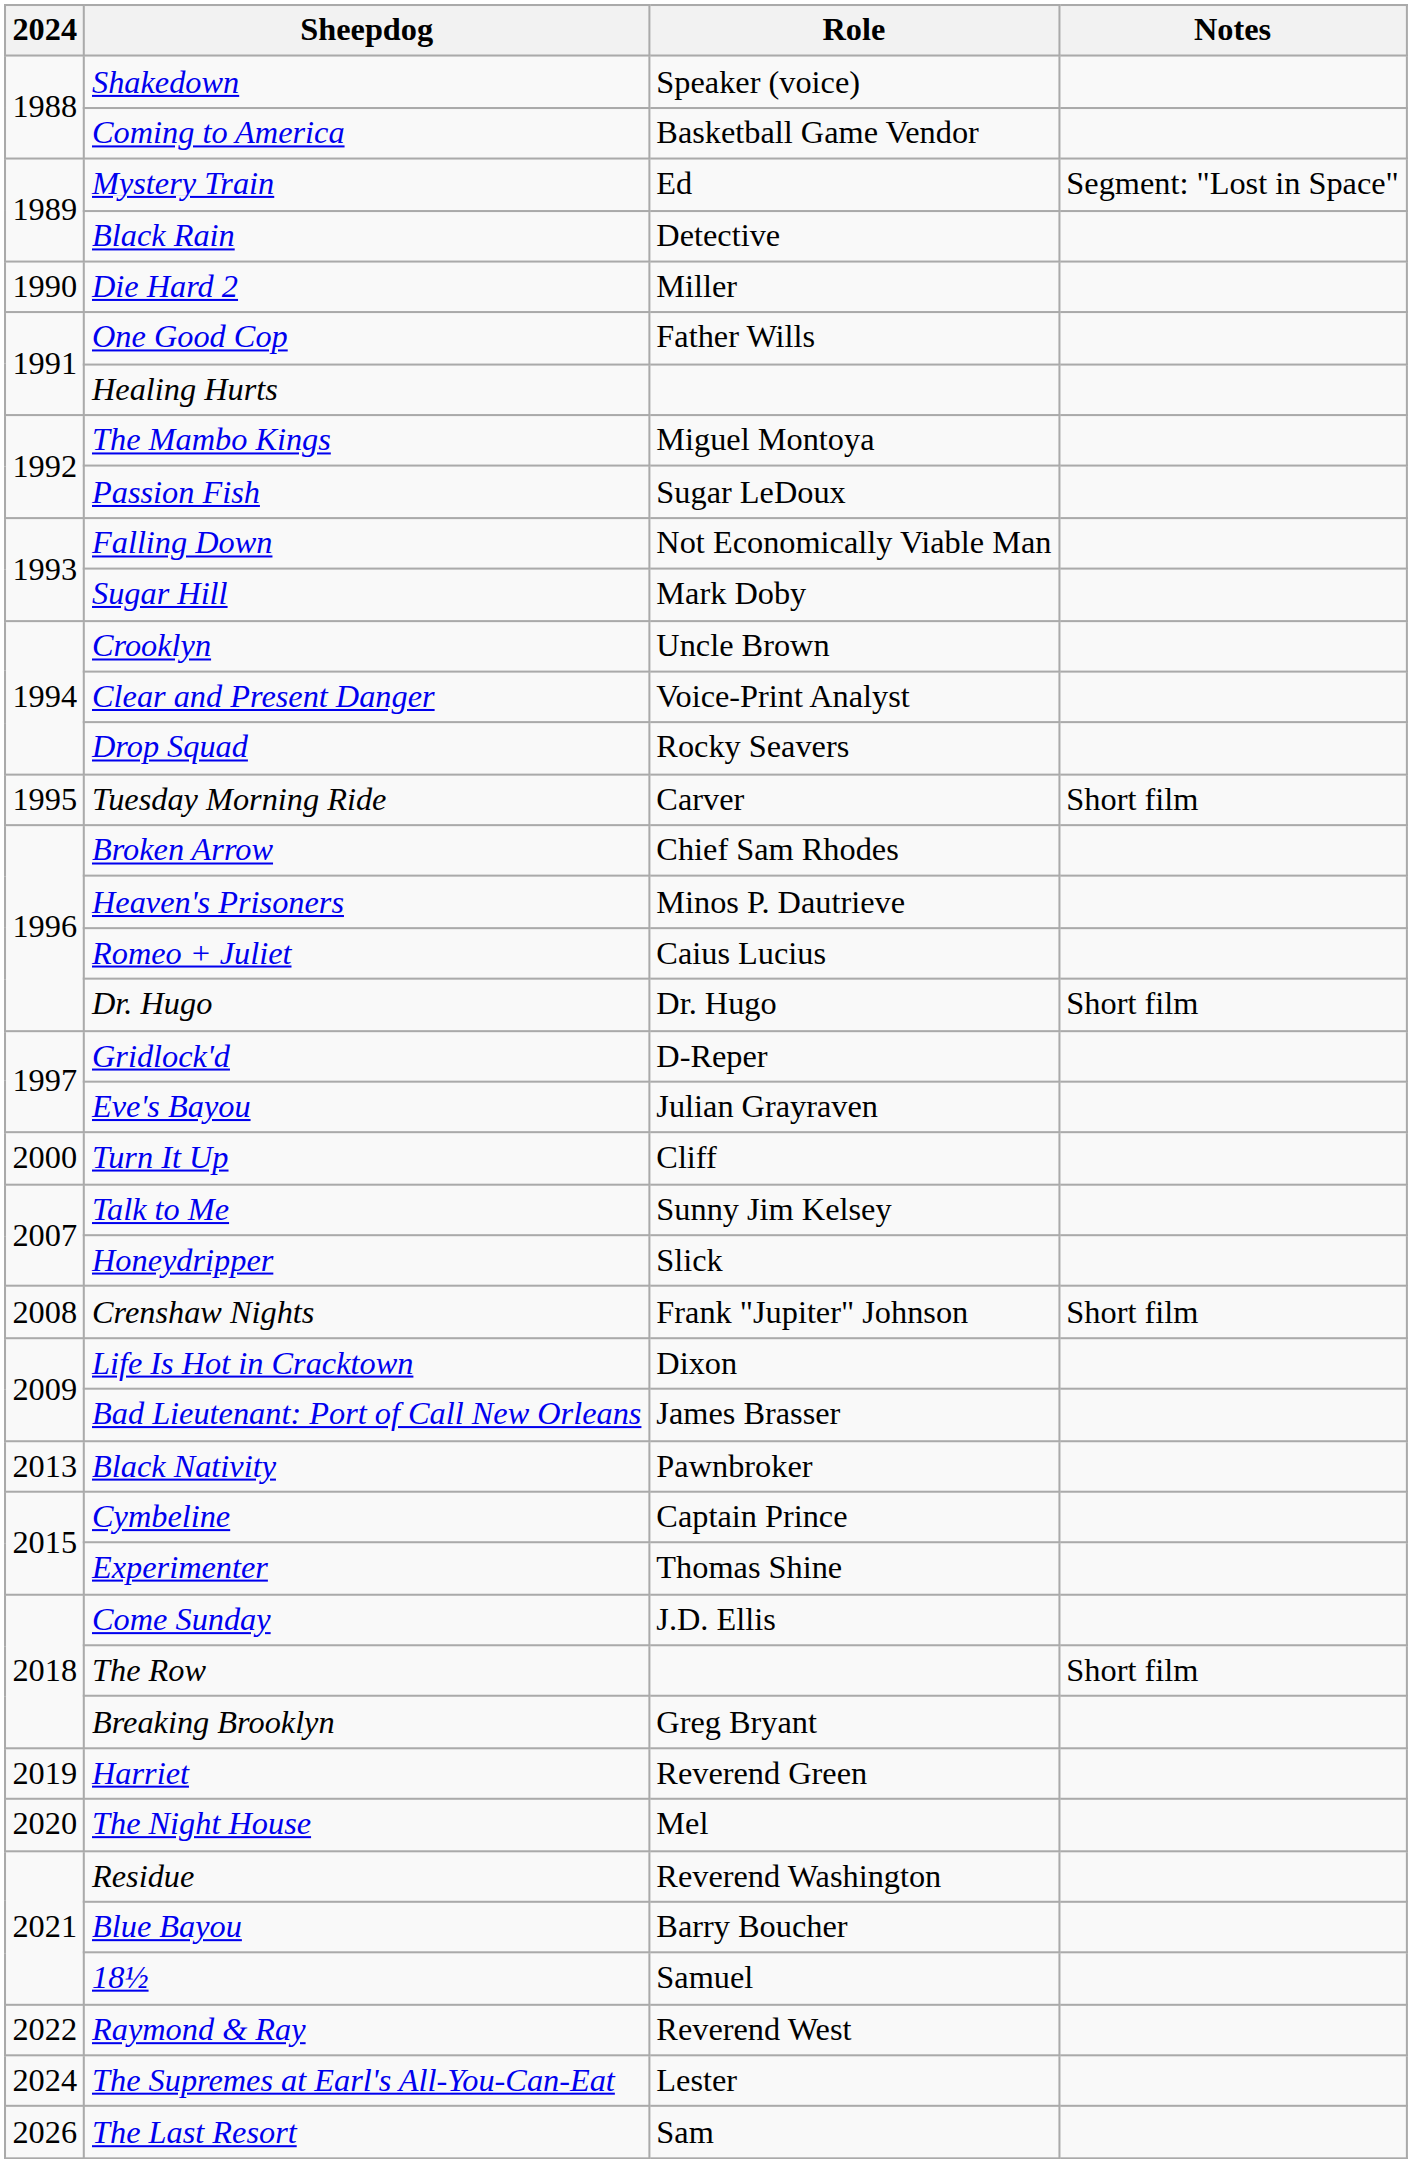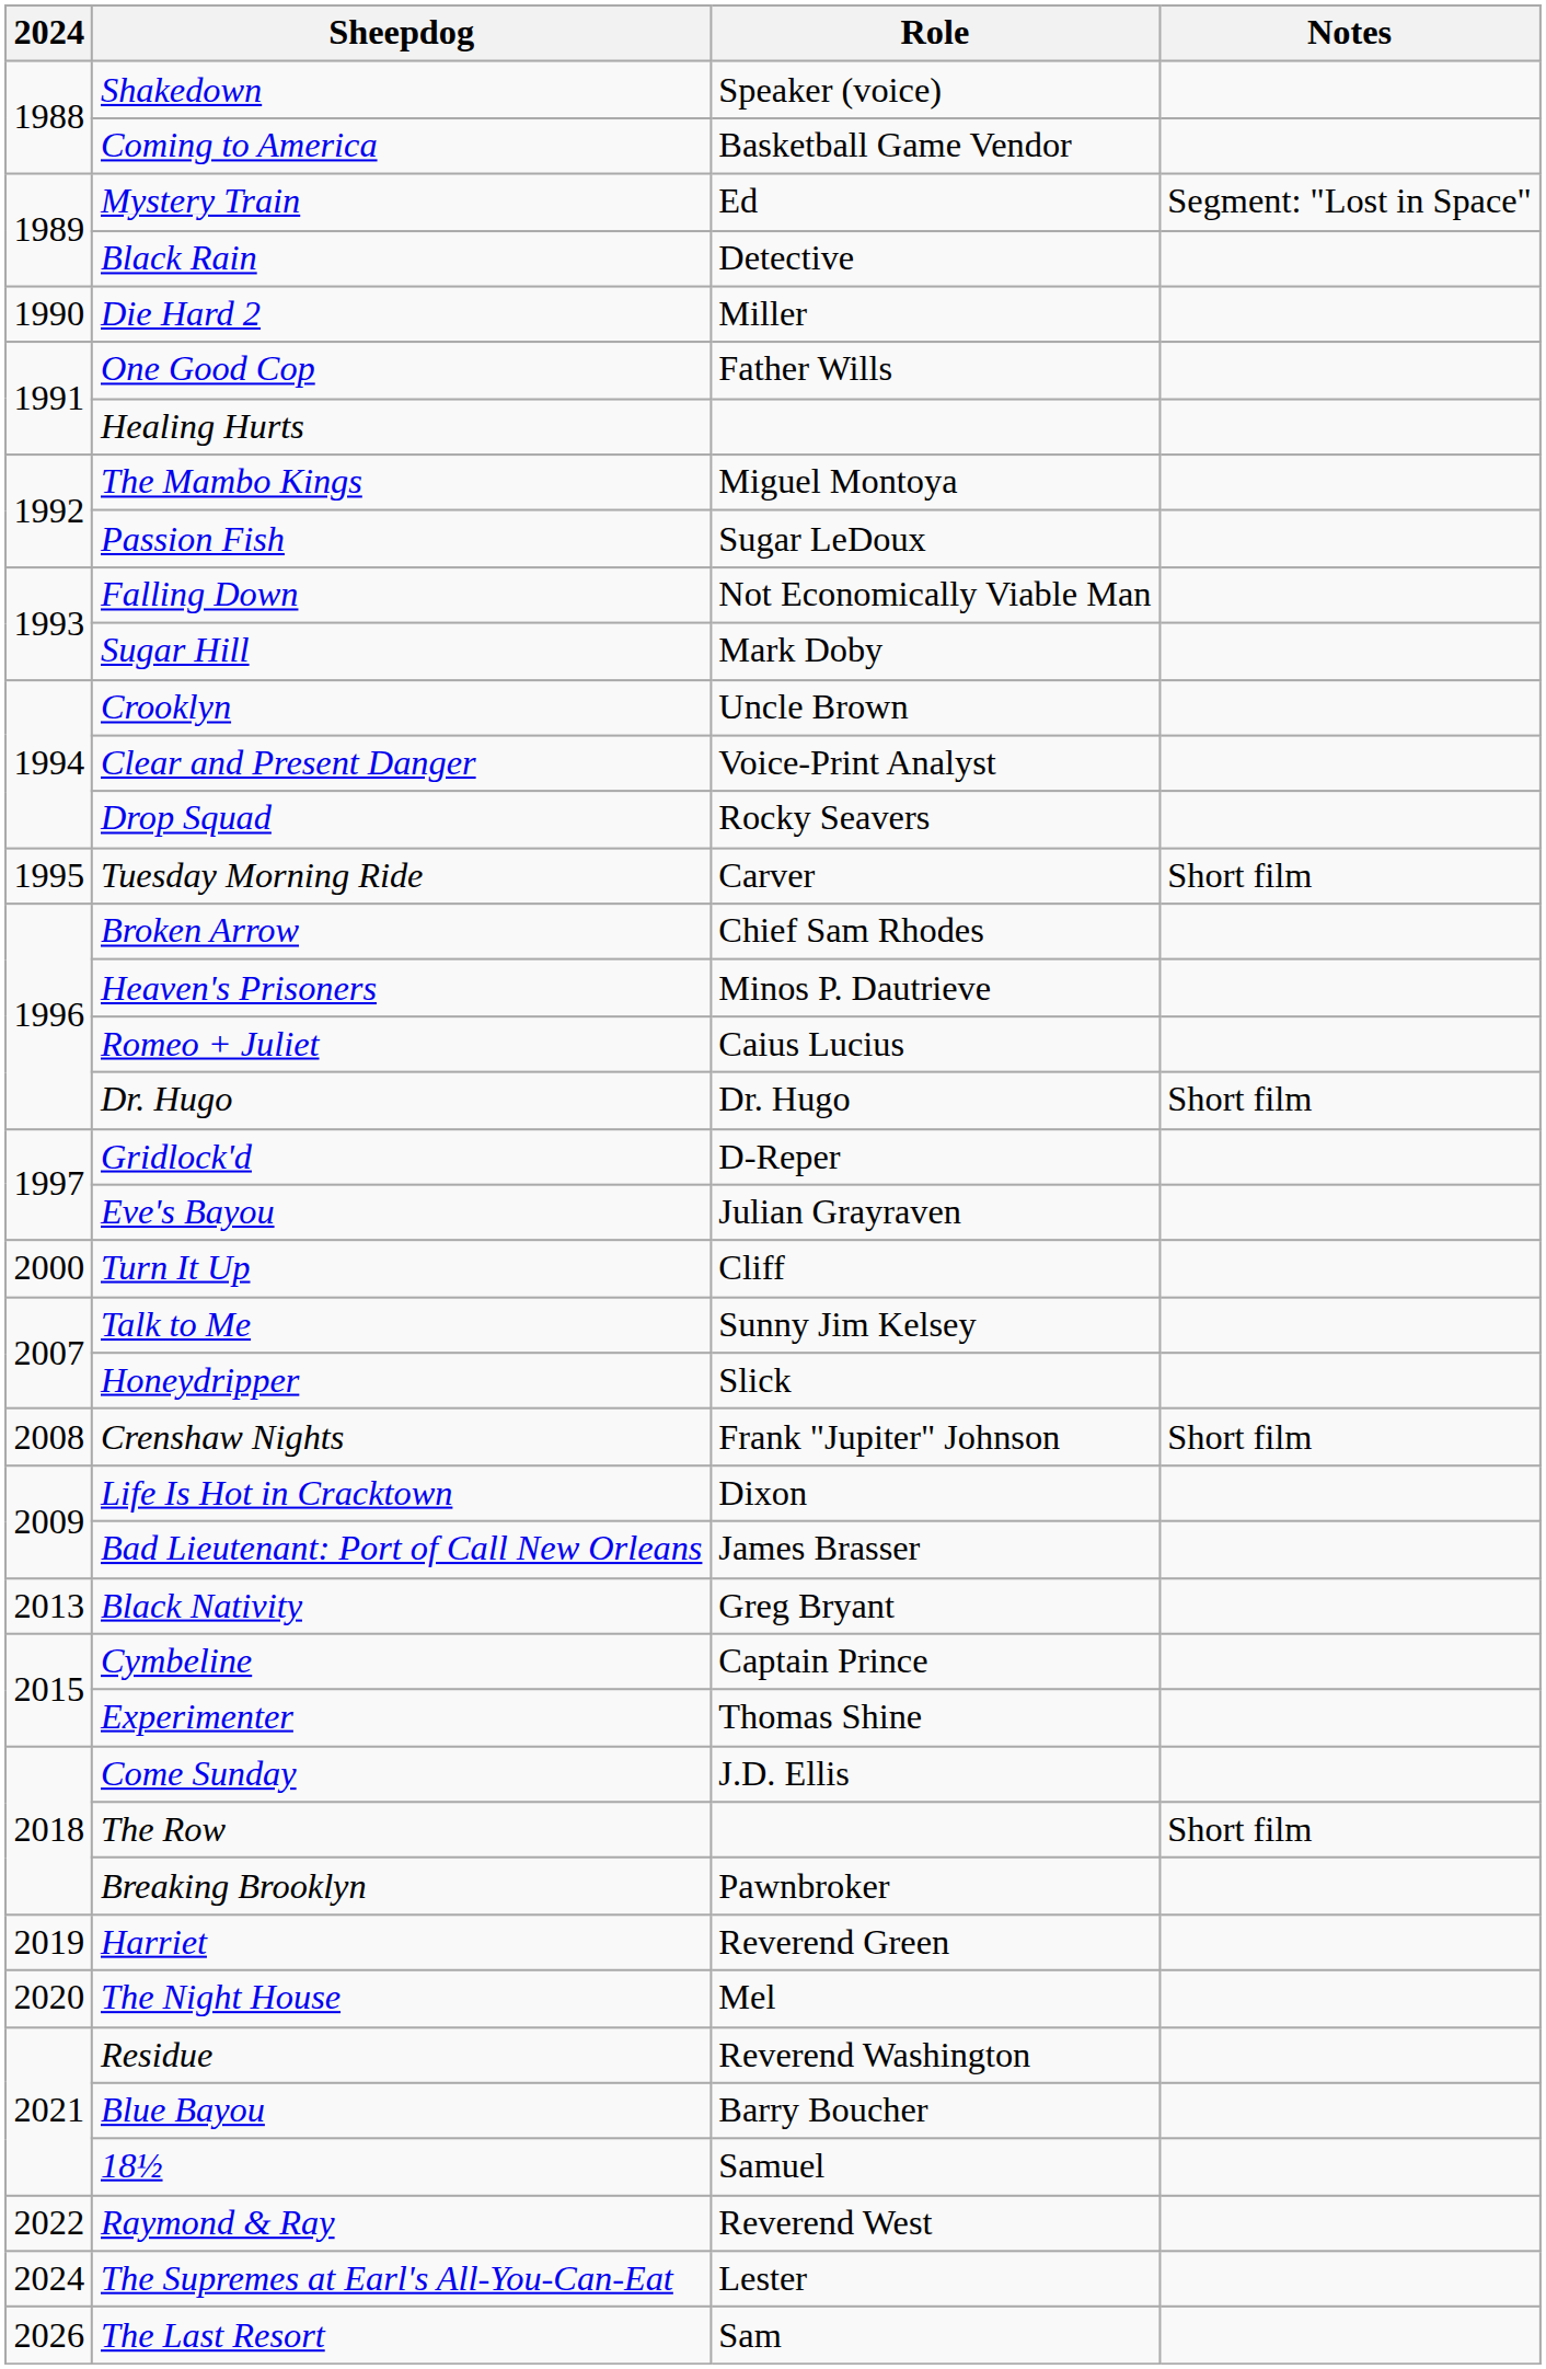Black Nativity | Role: Pawnbroker -> Greg Bryant
Breaking Brooklyn | Role: Greg Bryant -> Pawnbroker
